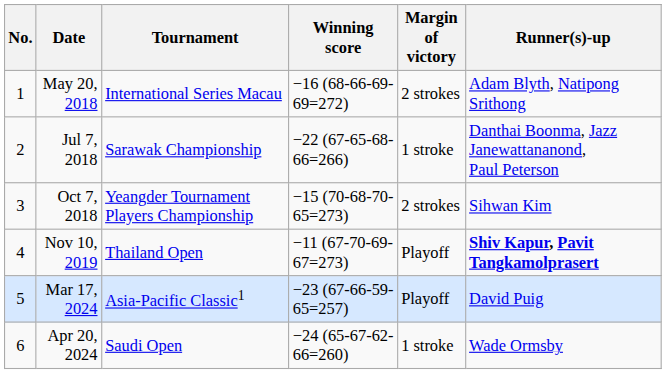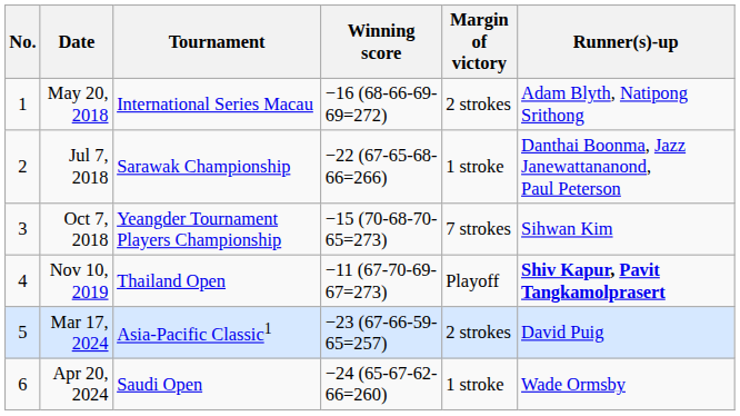Oct 7, 2018 | Margin of victory: 2 strokes -> 7 strokes
Mar 17, 2024 | Margin of victory: Playoff -> 2 strokes
